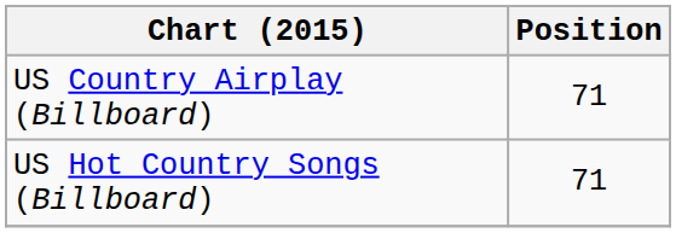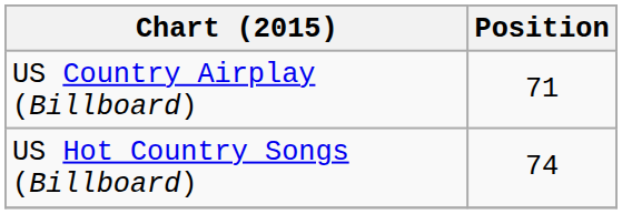US Hot Country Songs (Billboard) | Position: 71 -> 74
